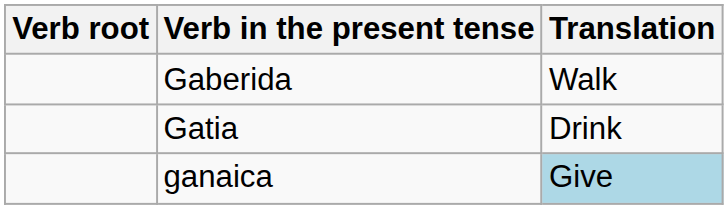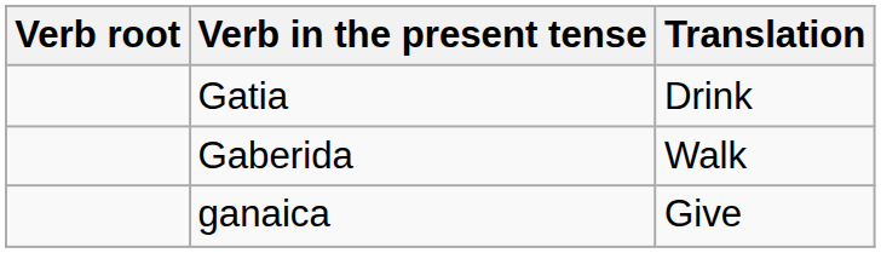rows swapped: Gatia <-> Gaberida
ganaica | Translation: lightblue background -> no background
